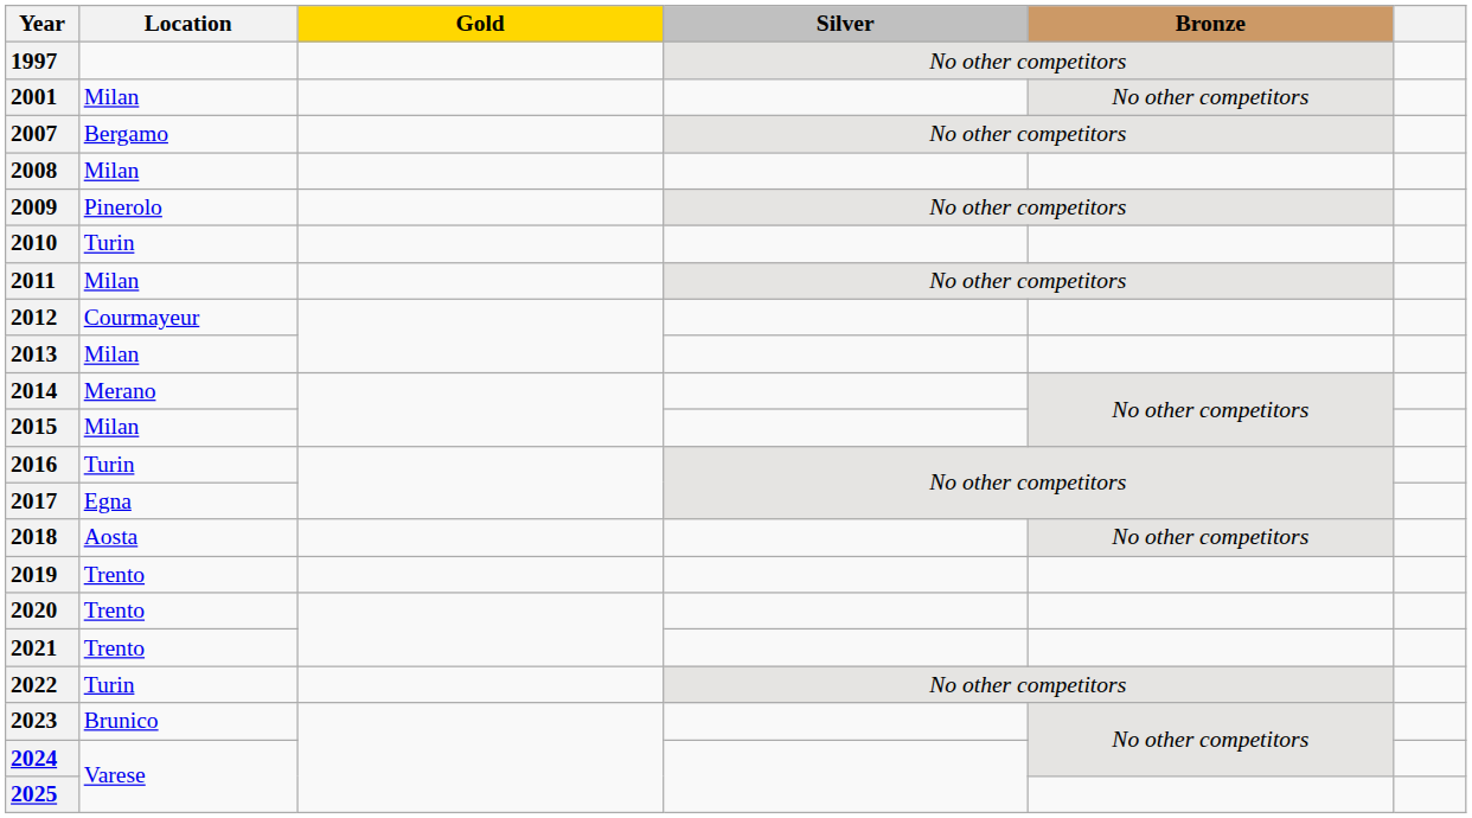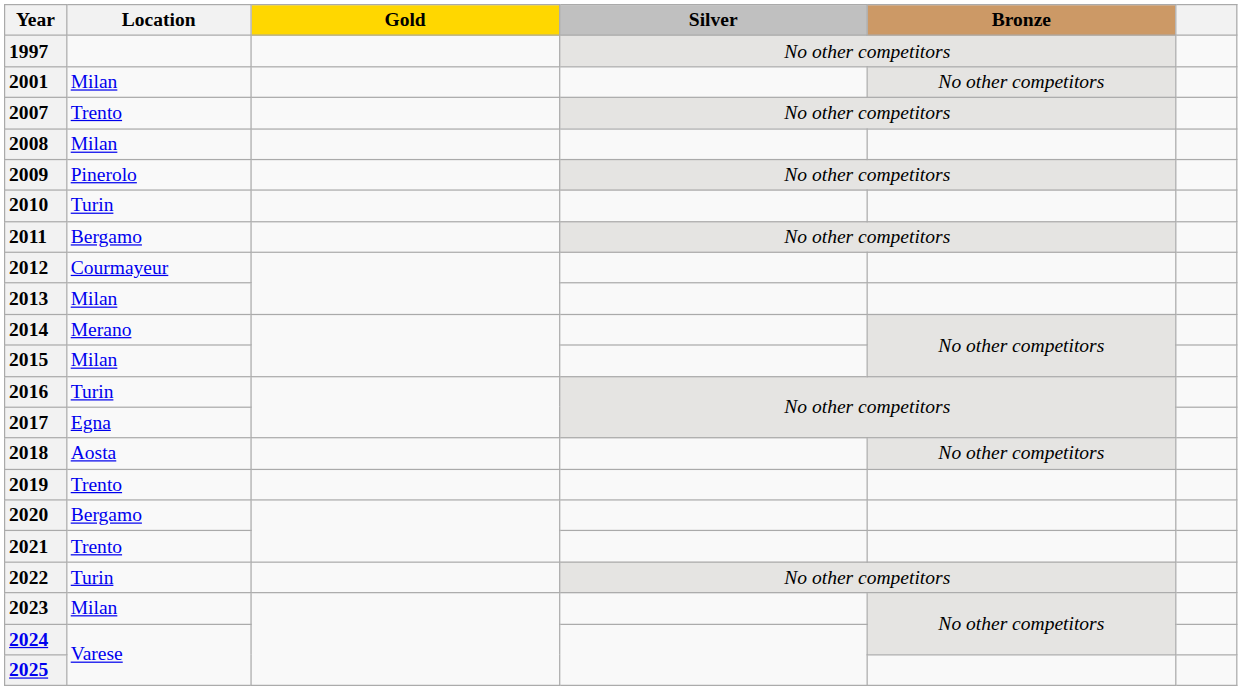2007 | Location: Bergamo -> Trento
2011 | Location: Milan -> Bergamo
2020 | Location: Trento -> Bergamo
2023 | Location: Brunico -> Milan
